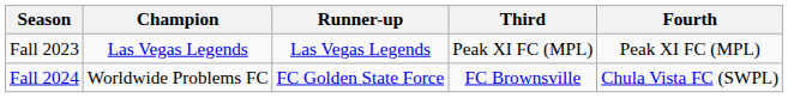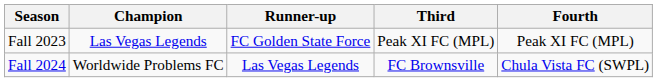Fall 2023 | Runner-up: Las Vegas Legends -> FC Golden State Force
Fall 2024 | Runner-up: FC Golden State Force -> Las Vegas Legends
